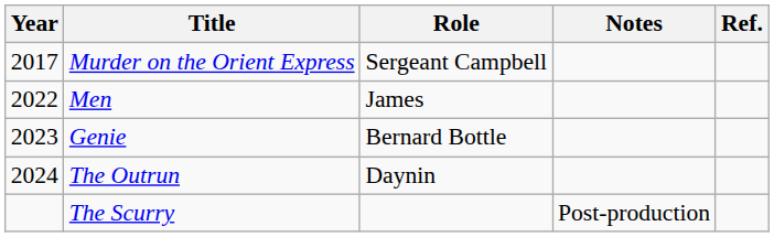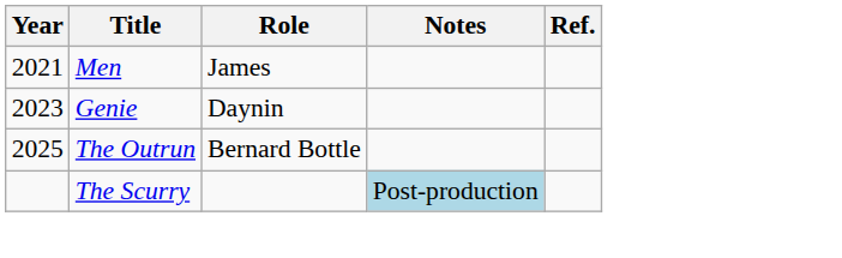- row: 2017 | Murder on the Orient Express | Sergeant Campbell
Men | Year: 2022 -> 2021
Genie | Role: Bernard Bottle -> Daynin
The Outrun | Year: 2024 -> 2025
The Outrun | Role: Daynin -> Bernard Bottle
The Scurry | Notes: no background -> lightblue background
